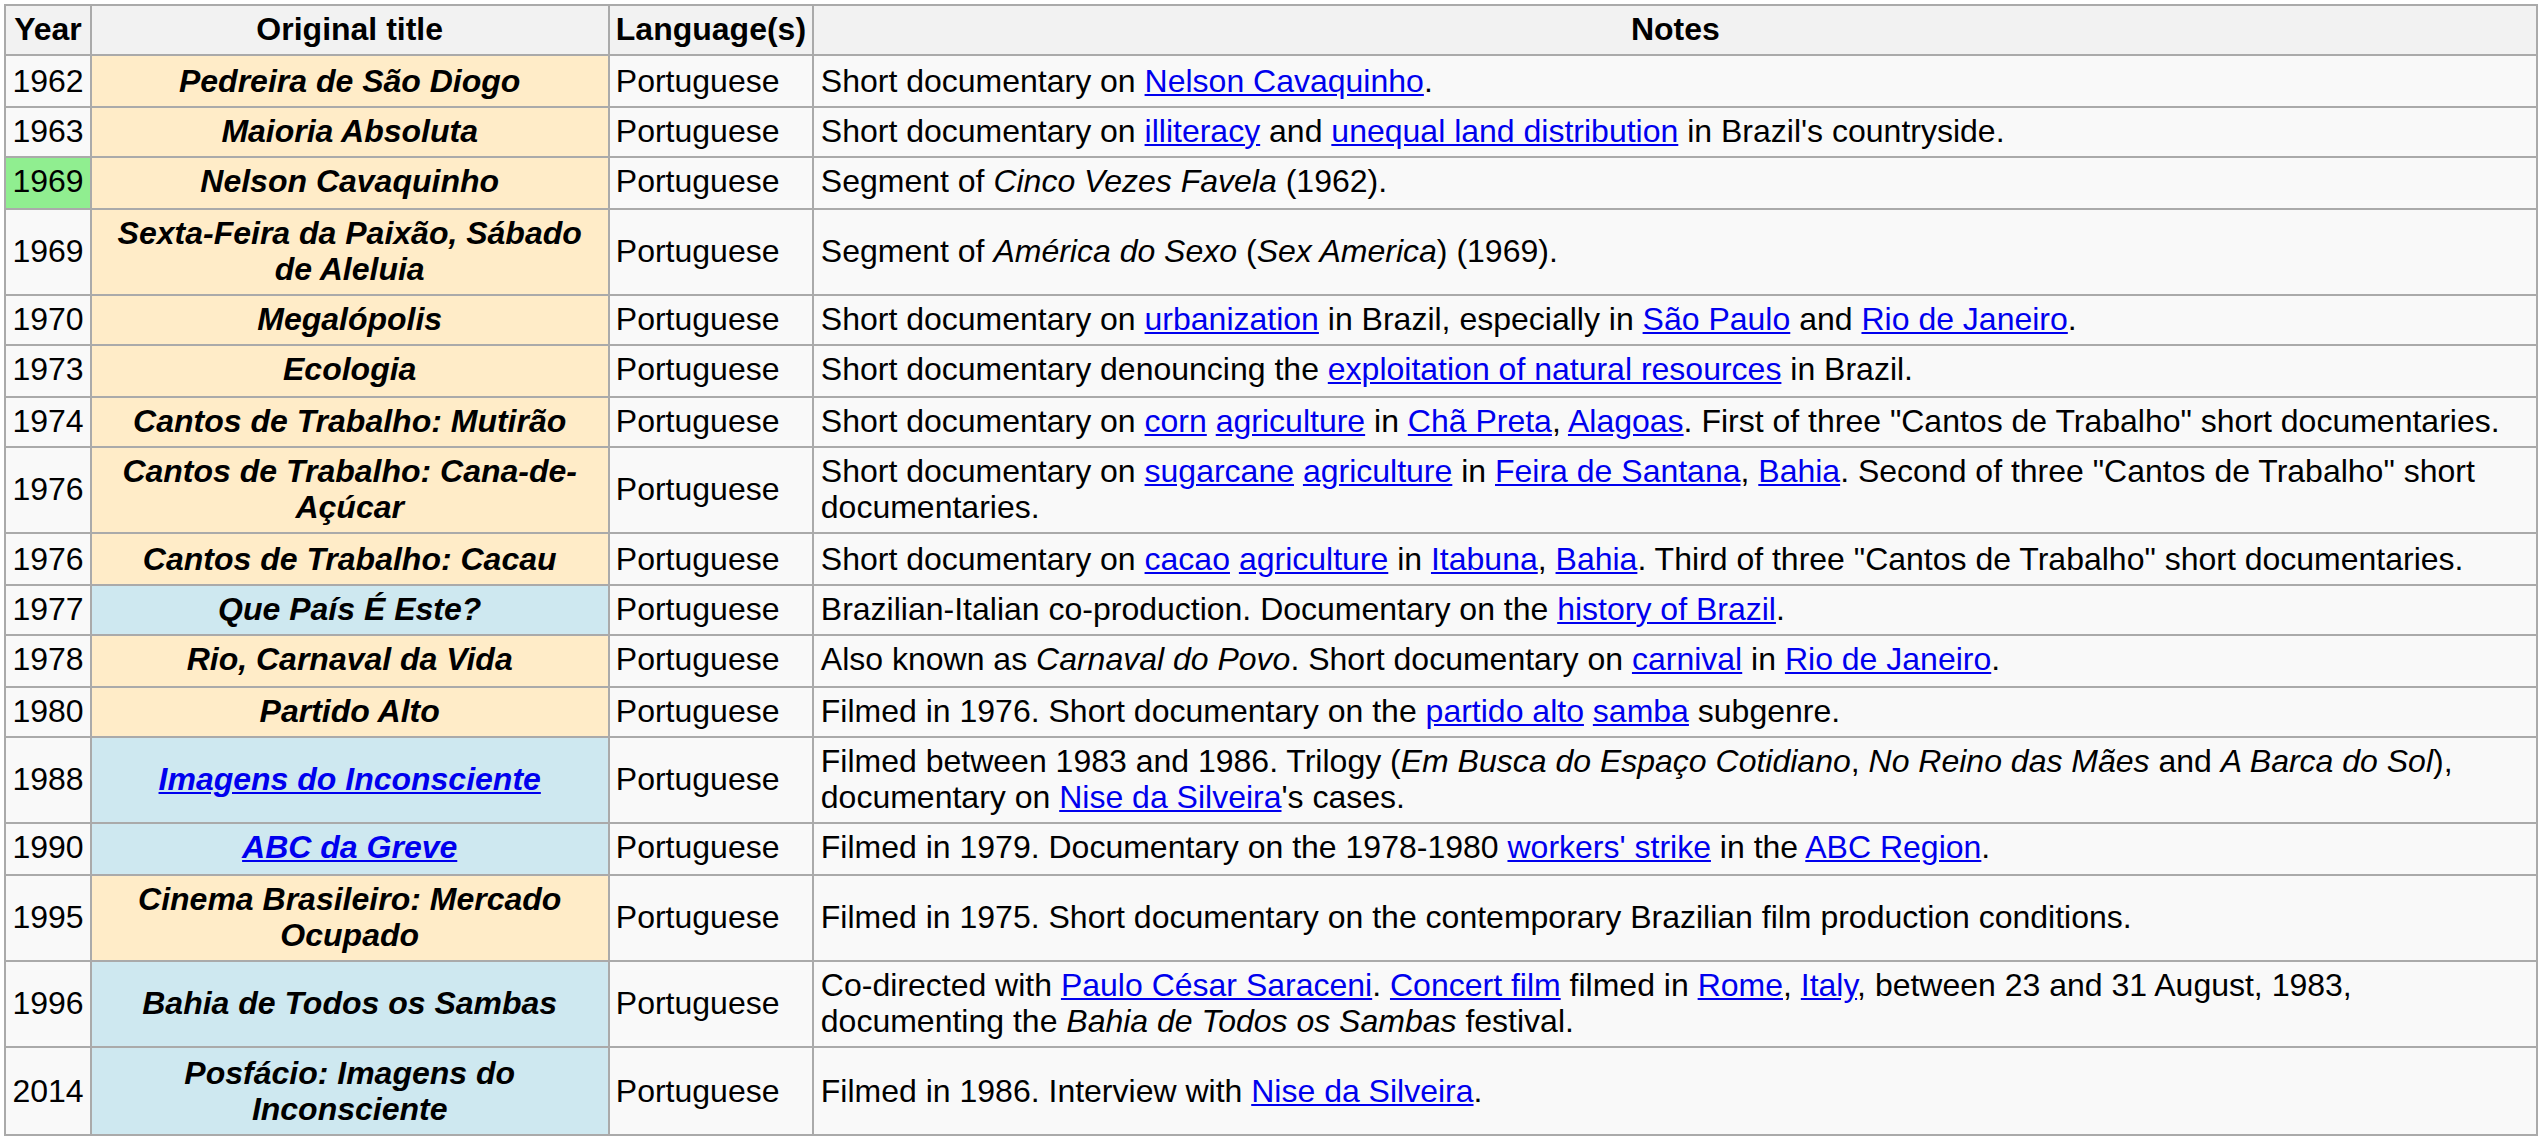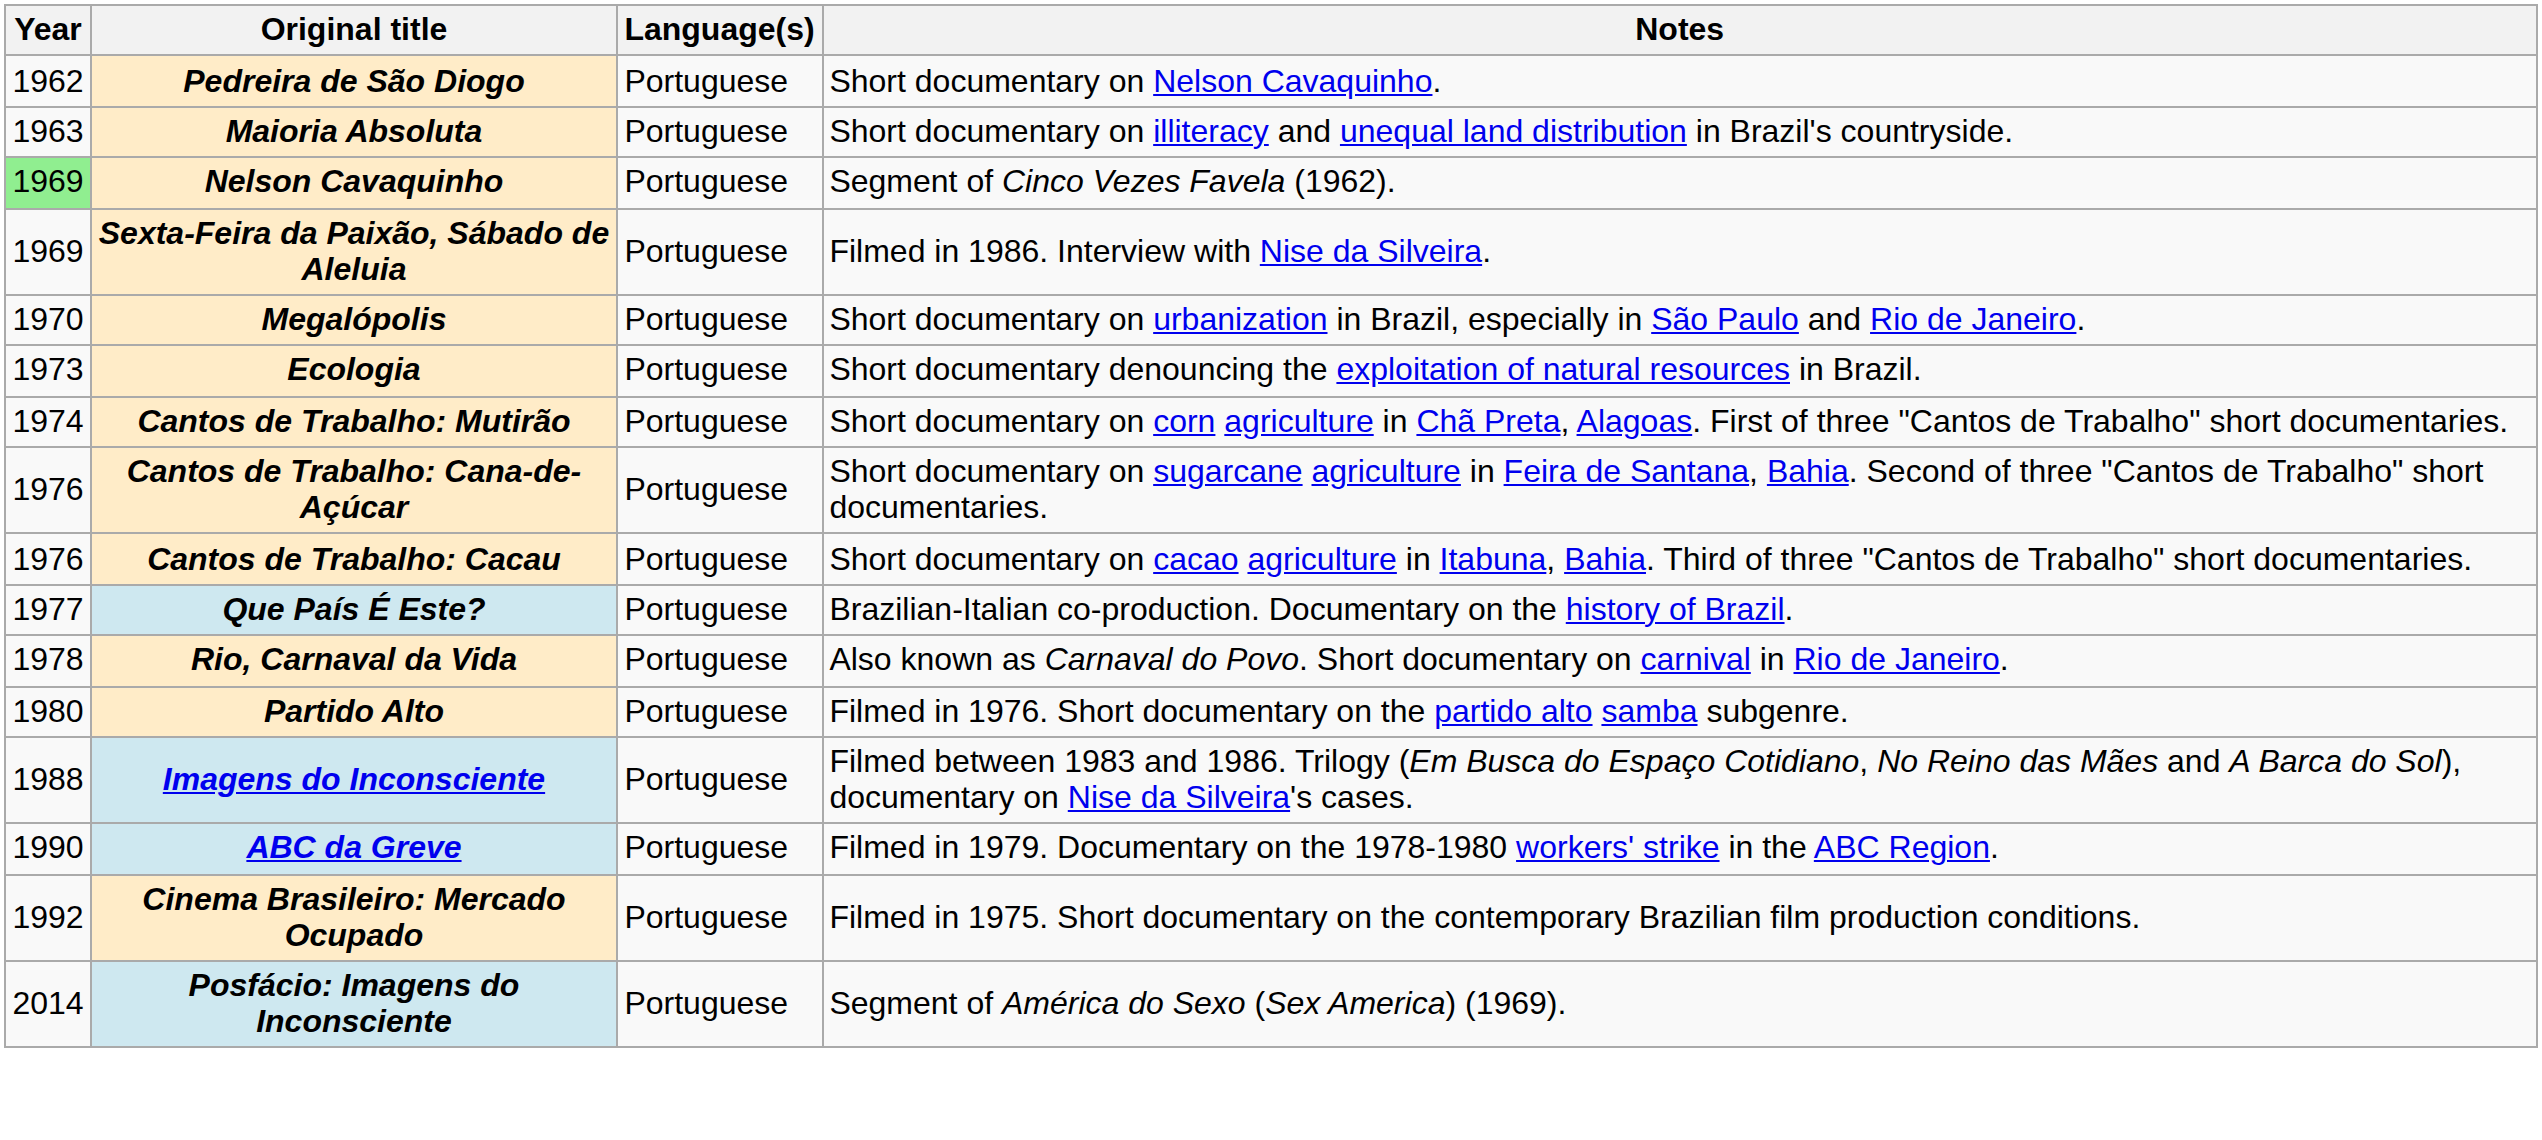Sexta-Feira da Paixão, Sábado de Aleluia | Notes: Segment of América do Sexo (Sex America) (1969). -> Filmed in 1986. Interview with Nise da Silveira.
Cinema Brasileiro: Mercado Ocupado | Year: 1995 -> 1992
- row: 1996 | Bahia de Todos os Sambas | Portuguese | Co-directed with Paulo César Saraceni. Concert film filmed in Rome, Italy, between 23 and 31 August, 1983, documenting the Bahia de Todos os Sambas festival.
Posfácio: Imagens do Inconsciente | Notes: Filmed in 1986. Interview with Nise da Silveira. -> Segment of América do Sexo (Sex America) (1969).
